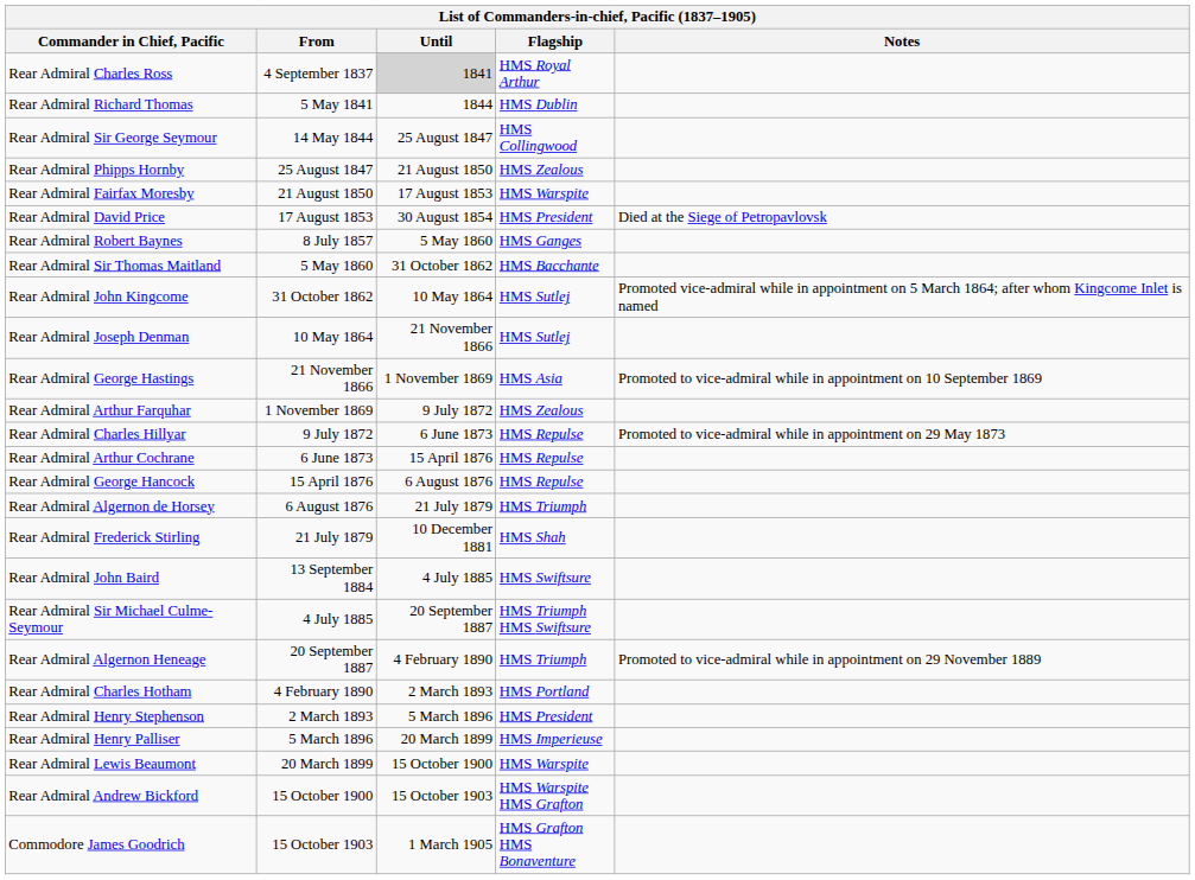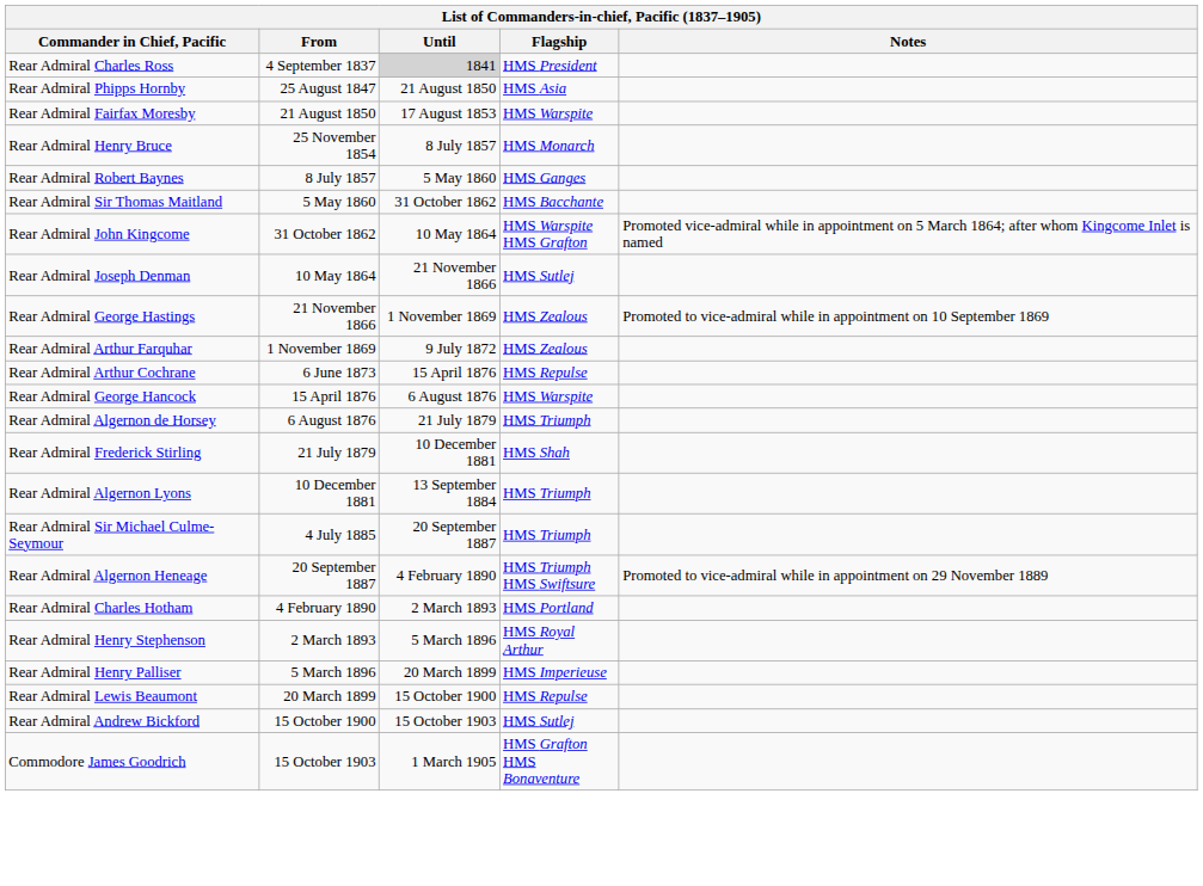Rear Admiral Charles Ross | Flagship: HMS Royal Arthur -> HMS President
- row: Rear Admiral Richard Thomas | 5 May 1841 | 1844 | HMS Dublin
- row: Rear Admiral Sir George Seymour | 14 May 1844 | 25 August 1847 | HMS Collingwood
Rear Admiral Phipps Hornby | Flagship: HMS Zealous -> HMS Asia
- row: Rear Admiral David Price | 17 August 1853 | 30 August 1854 | HMS President | Died at the Siege of Petropavlovsk
+ row: Rear Admiral Henry Bruce | 25 November 1854 | 8 July 1857 | HMS Monarch
Rear Admiral John Kingcome | Flagship: HMS Sutlej -> HMS Warspite HMS Grafton
Rear Admiral George Hastings | Flagship: HMS Asia -> HMS Zealous
- row: Rear Admiral Charles Hillyar | 9 July 1872 | 6 June 1873 | HMS Repulse | Promoted to vice-admiral while in appointment on 29 May 1873
Rear Admiral George Hancock | Flagship: HMS Repulse -> HMS Warspite
+ row: Rear Admiral Algernon Lyons | 10 December 1881 | 13 September 1884 | HMS Triumph
- row: Rear Admiral John Baird | 13 September 1884 | 4 July 1885 | HMS Swiftsure
Rear Admiral Sir Michael Culme-Seymour | Flagship: HMS Triumph HMS Swiftsure -> HMS Triumph
Rear Admiral Algernon Heneage | Flagship: HMS Triumph -> HMS Triumph HMS Swiftsure
Rear Admiral Henry Stephenson | Flagship: HMS President -> HMS Royal Arthur
Rear Admiral Lewis Beaumont | Flagship: HMS Warspite -> HMS Repulse
Rear Admiral Andrew Bickford | Flagship: HMS Warspite HMS Grafton -> HMS Sutlej
